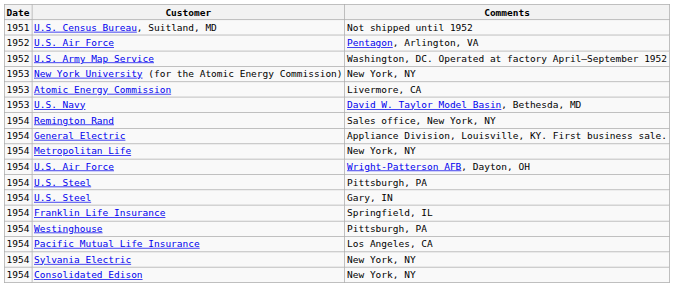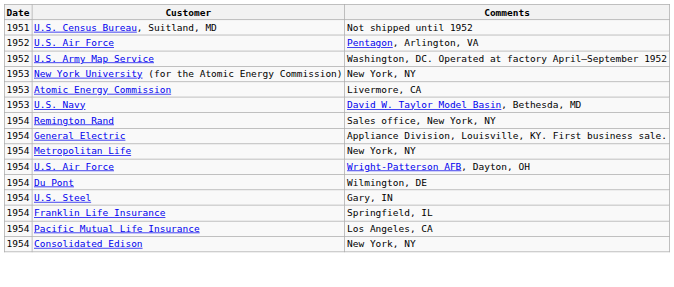- row: 1954 | U.S. Steel | Pittsburgh, PA
+ row: 1954 | Du Pont | Wilmington, DE
- row: 1954 | Westinghouse | Pittsburgh, PA
- row: 1954 | Sylvania Electric | New York, NY
